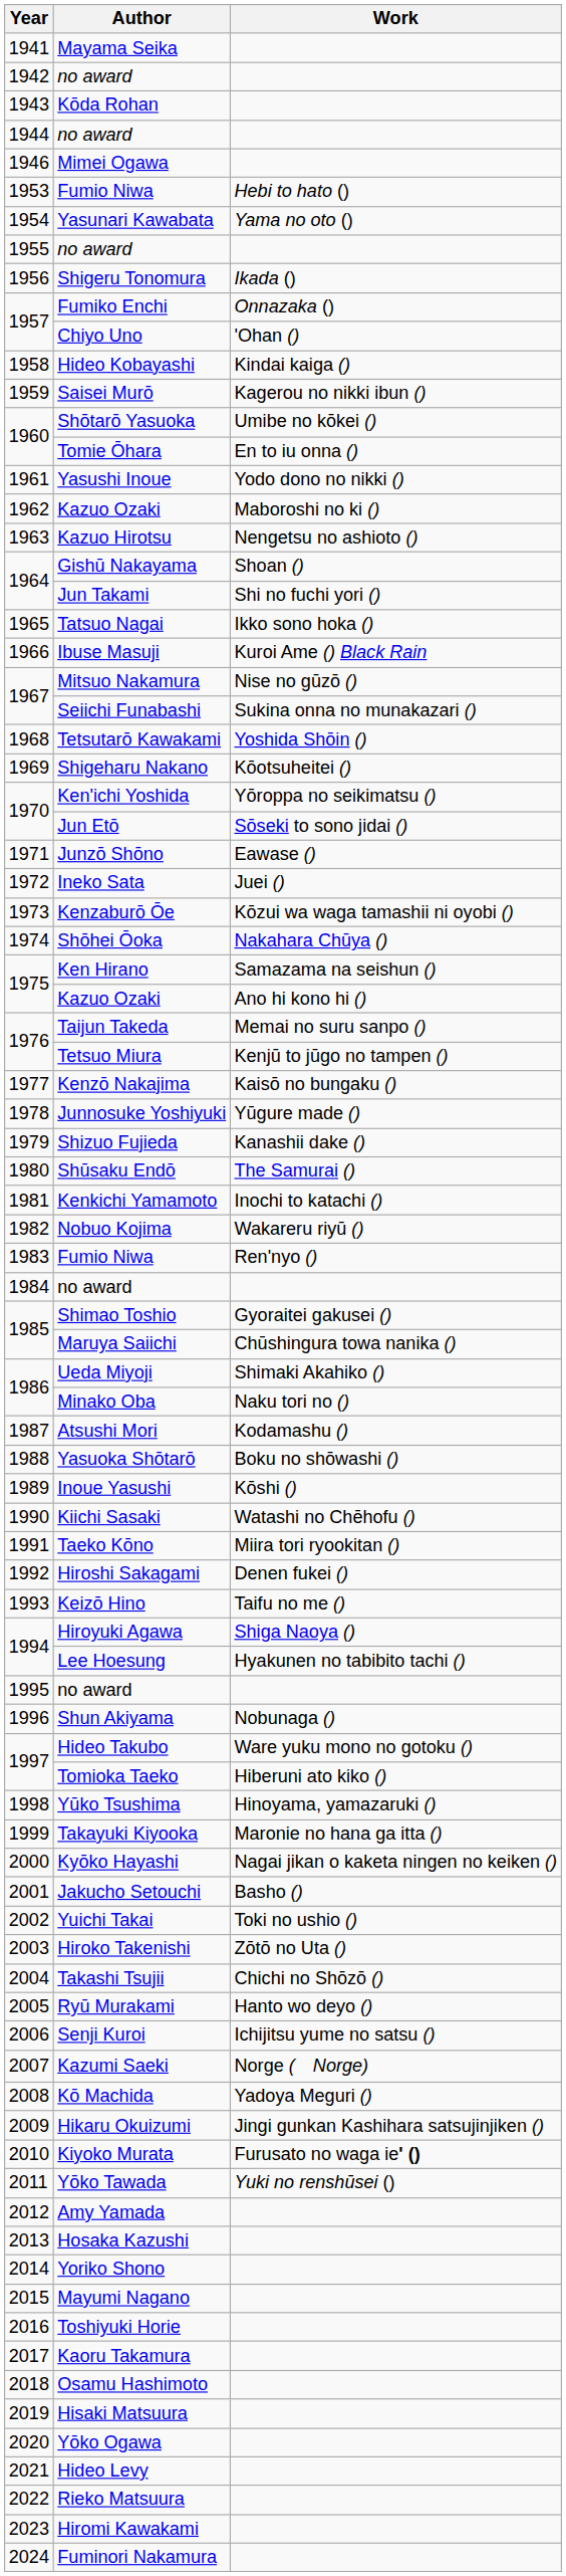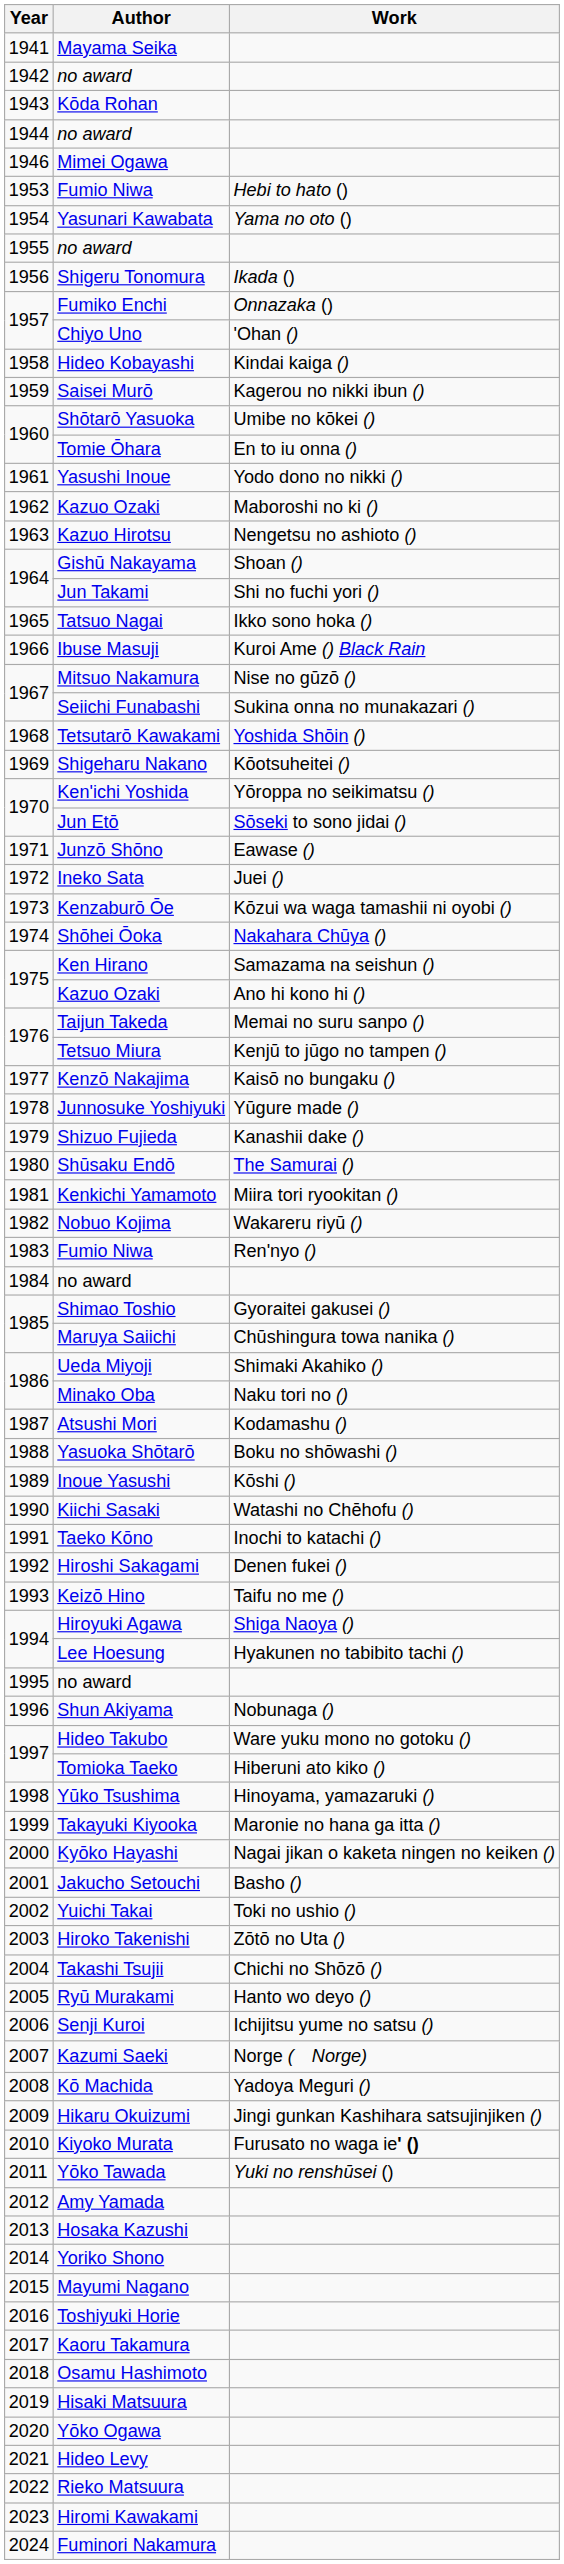Kenkichi Yamamoto | Work: Inochi to katachi () -> Miira tori ryookitan ()
Taeko Kōno | Work: Miira tori ryookitan () -> Inochi to katachi ()
